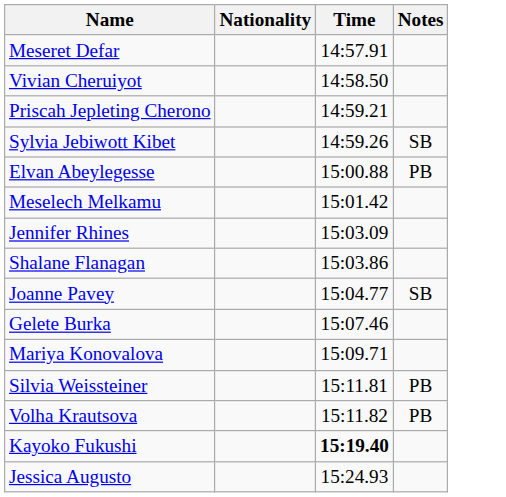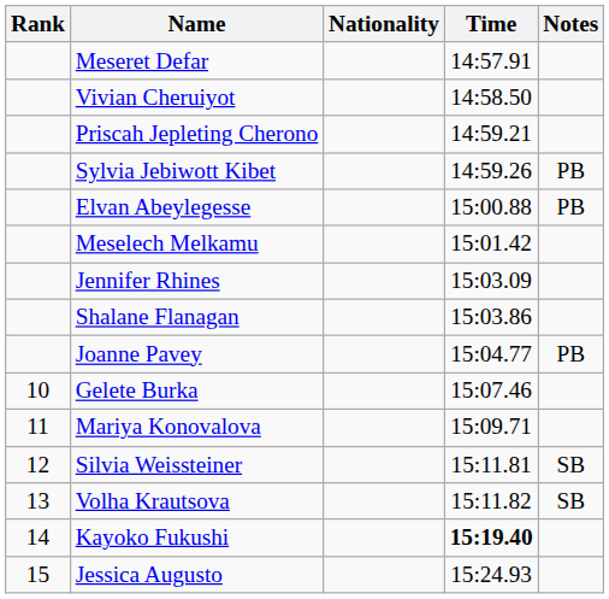+ column: Rank | 10 | 11 | 12 | 13 | 14 | 15
Sylvia Jebiwott Kibet | Notes: SB -> PB
Joanne Pavey | Notes: SB -> PB
Silvia Weissteiner | Notes: PB -> SB
Volha Krautsova | Notes: PB -> SB
